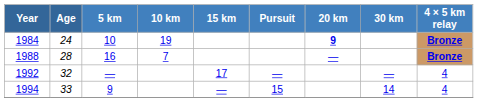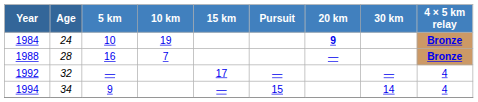1994 | Age: 33 -> 34
